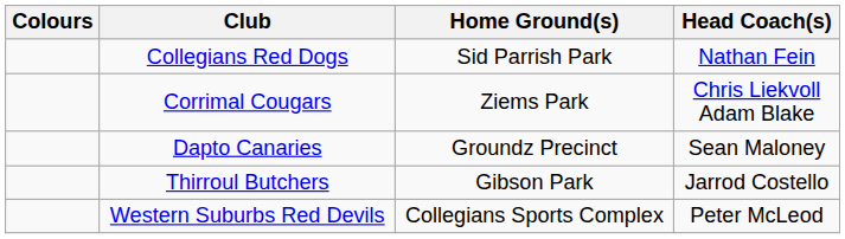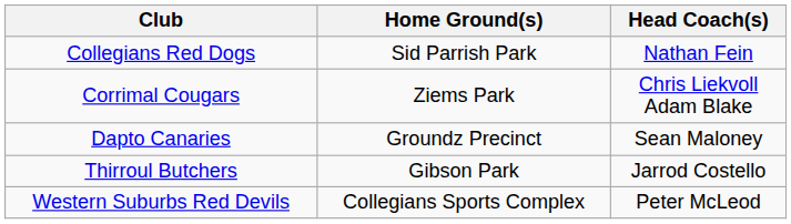- column: Colours
